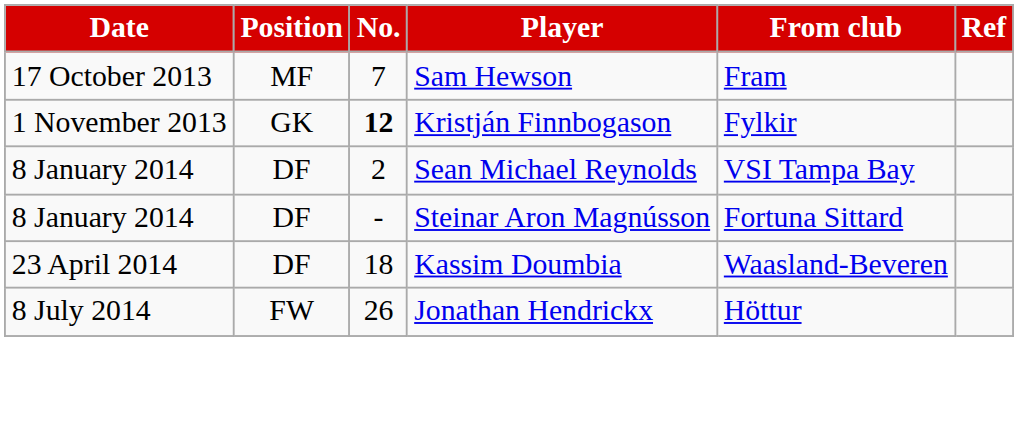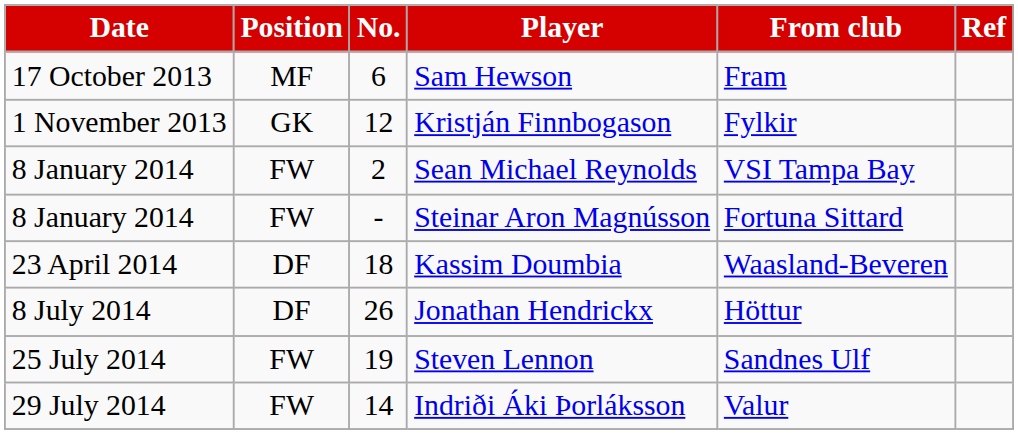Sam Hewson | No.: 7 -> 6
Kristján Finnbogason | No.: bold -> normal
Sean Michael Reynolds | Position: DF -> FW
Steinar Aron Magnússon | Position: DF -> FW
Jonathan Hendrickx | Position: FW -> DF
+ row: 25 July 2014 | FW | 19 | Steven Lennon | Sandnes Ulf
+ row: 29 July 2014 | FW | 14 | Indriði Áki Þorláksson | Valur
